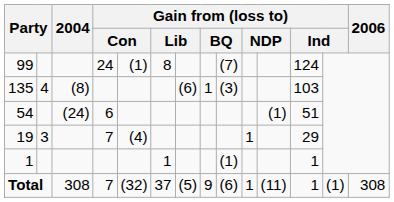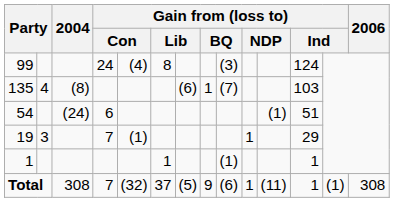99 | column 5: (1) -> (4)
99 | column 9: (7) -> (3)
135 | column 9: (3) -> (7)
19 | column 5: (4) -> (1)
